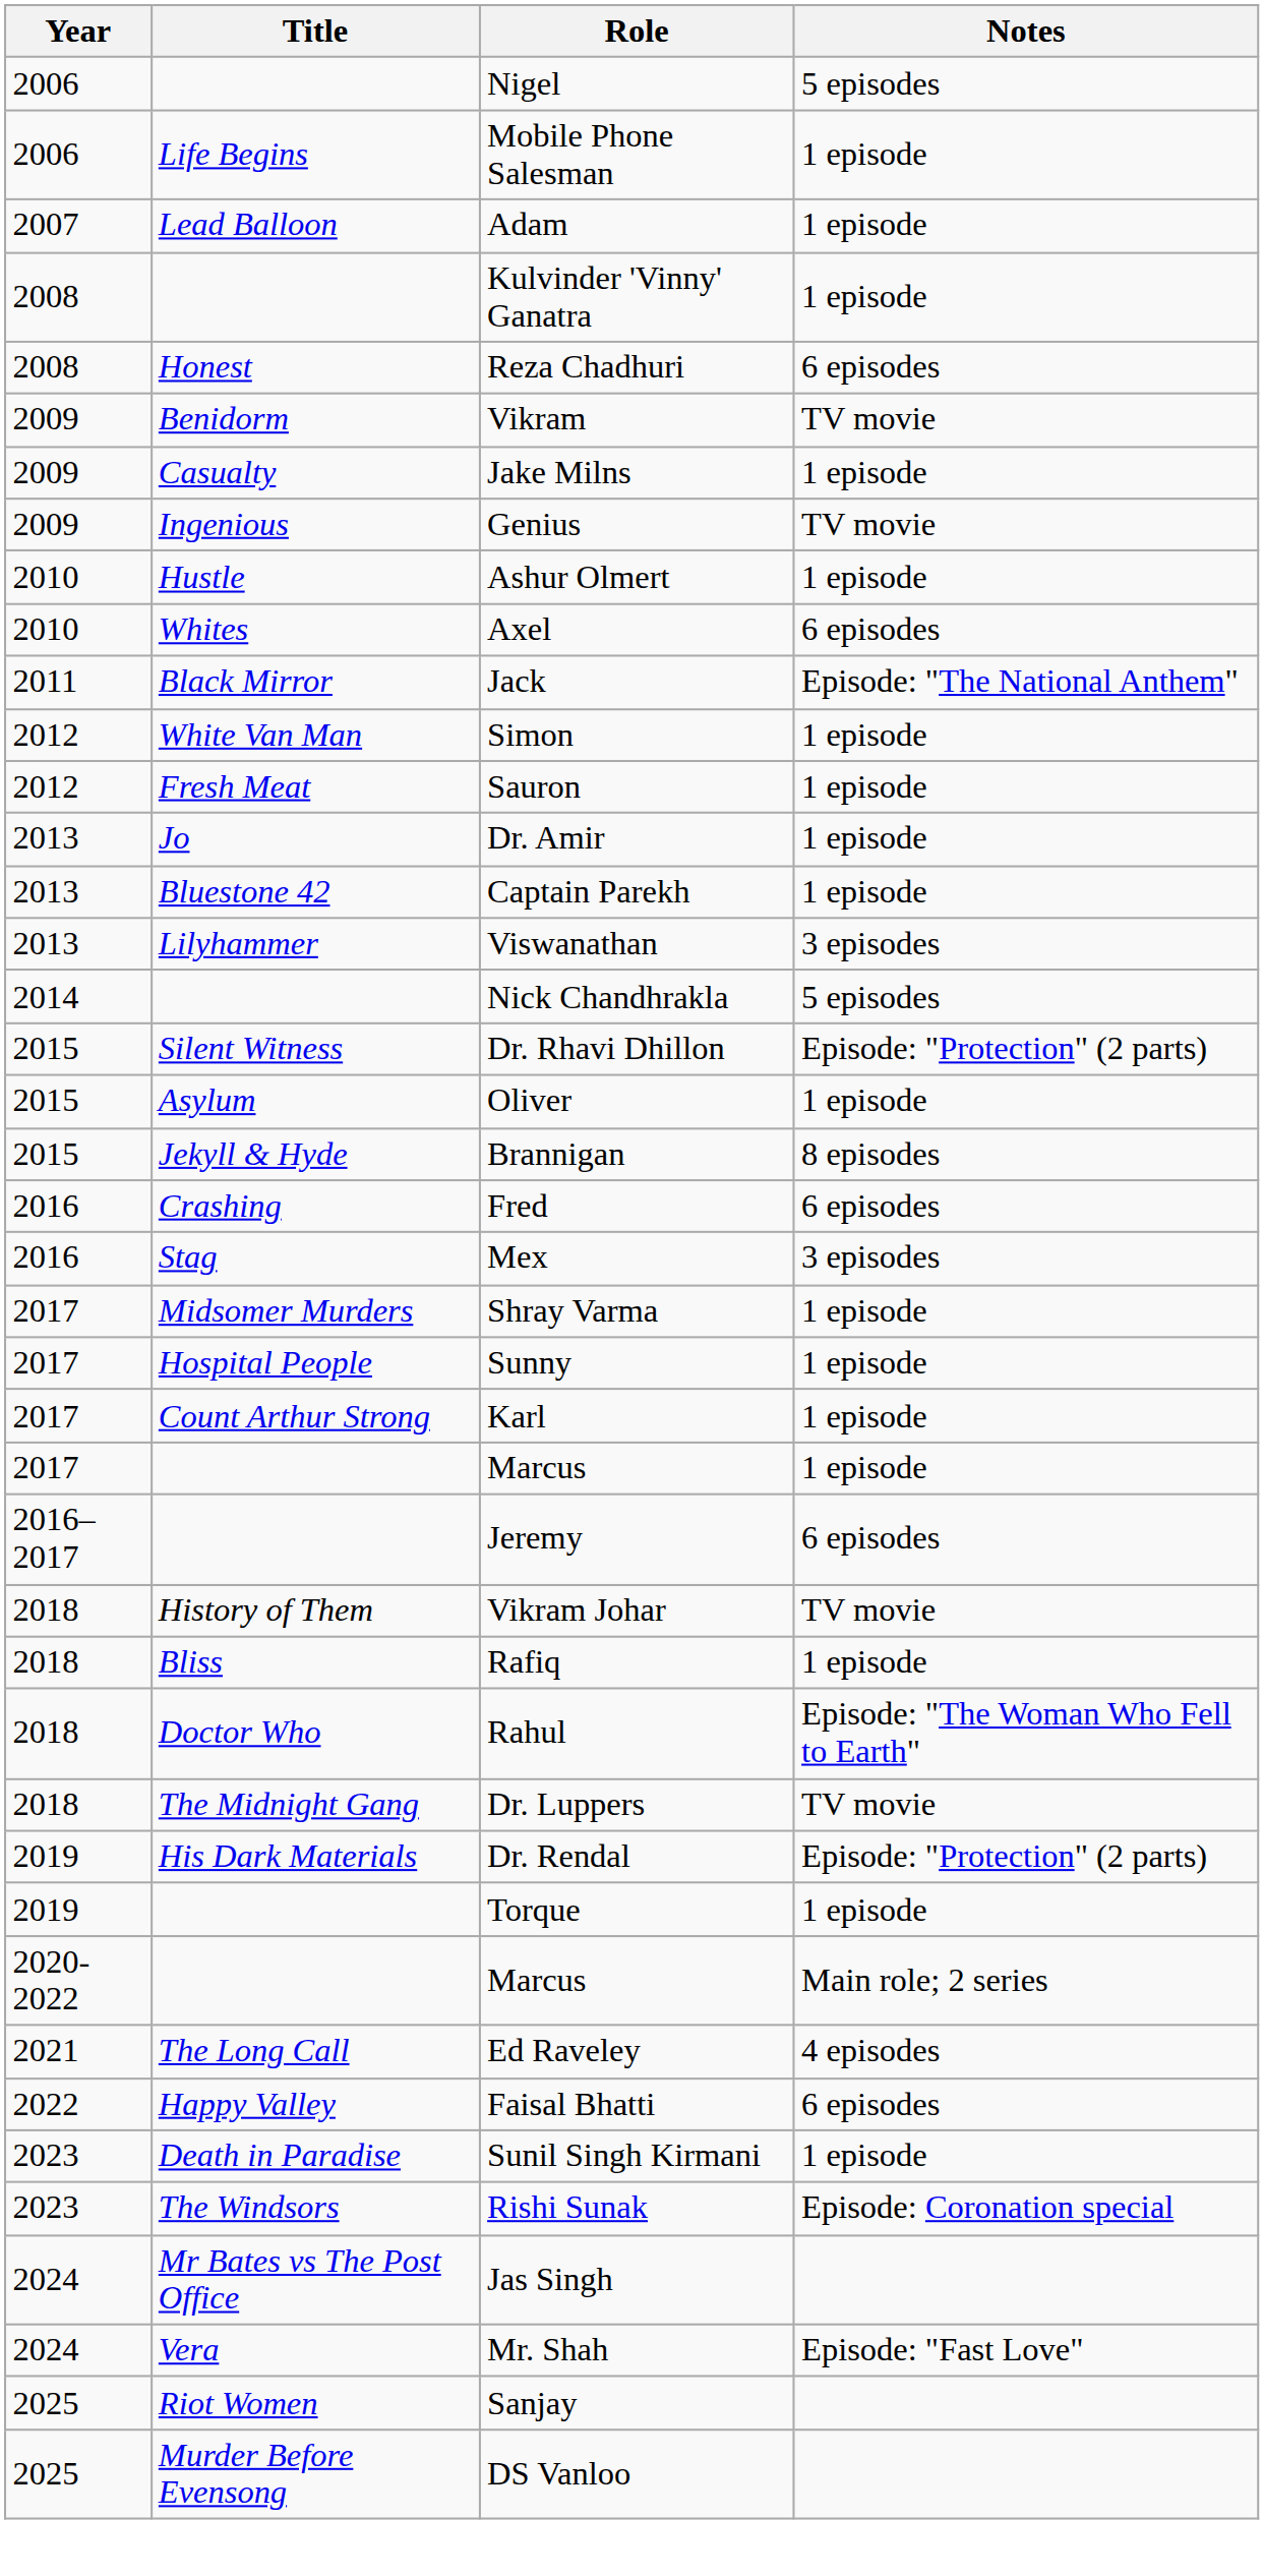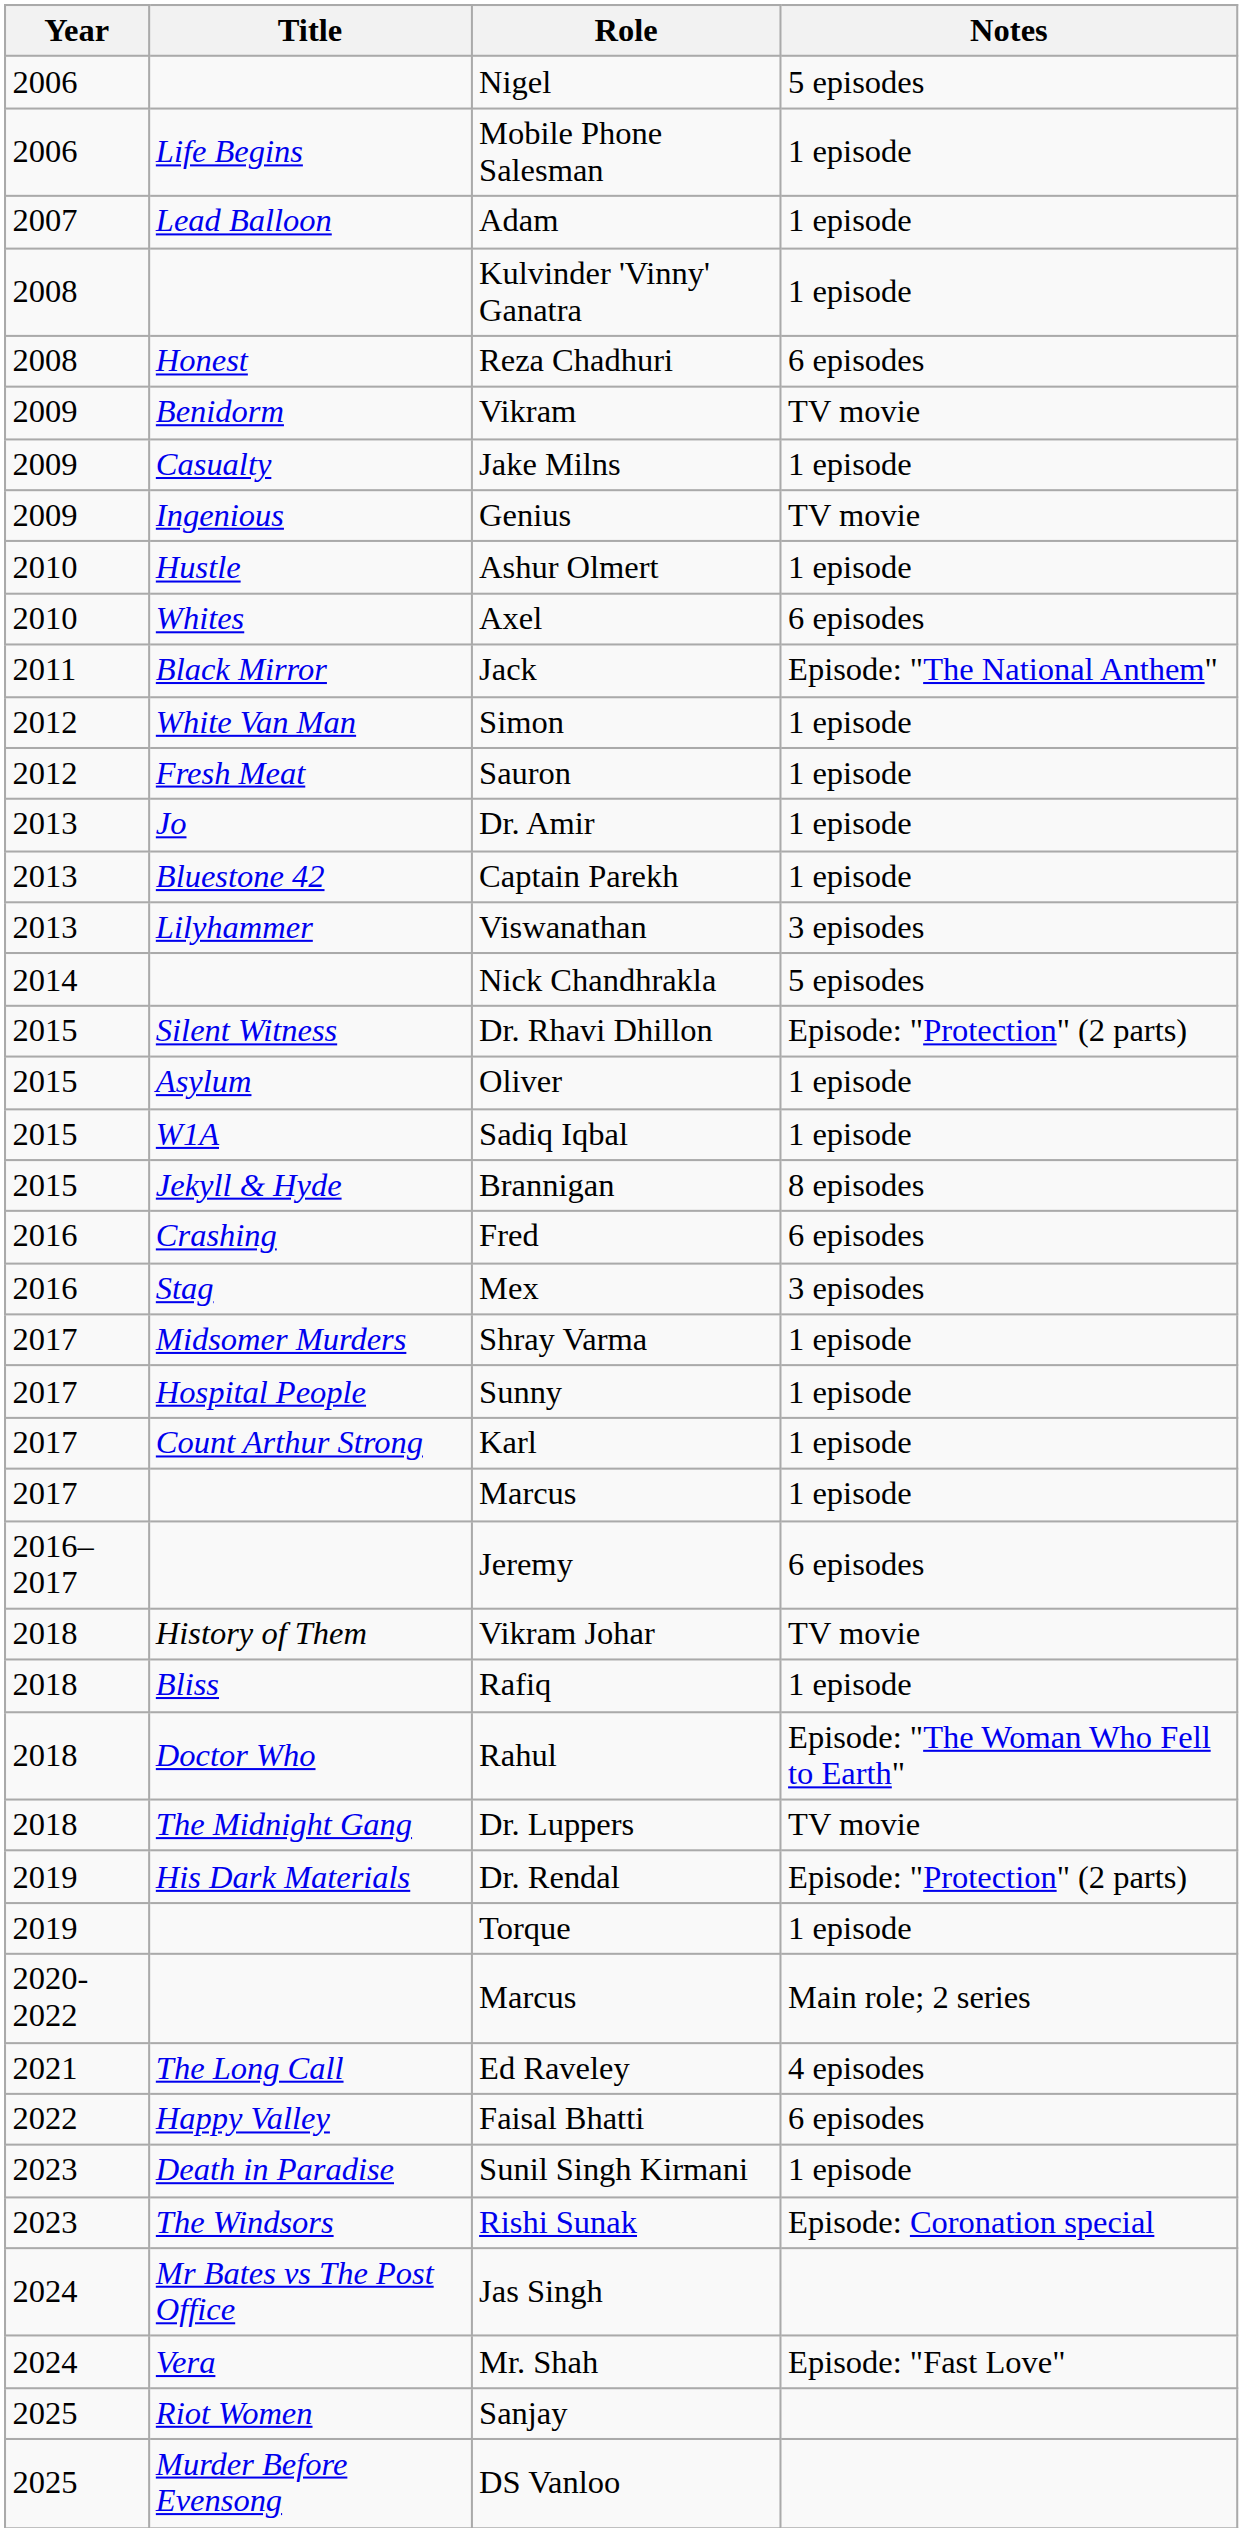+ row: 2015 | W1A | Sadiq Iqbal | 1 episode
